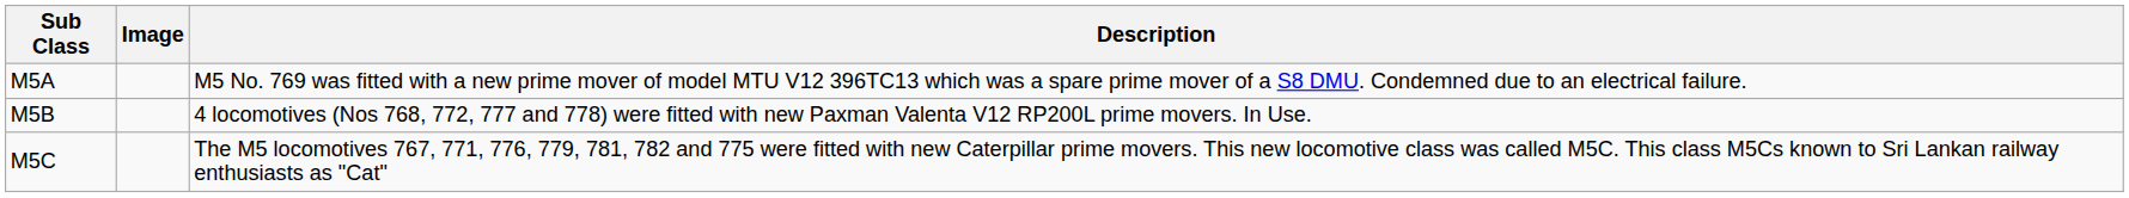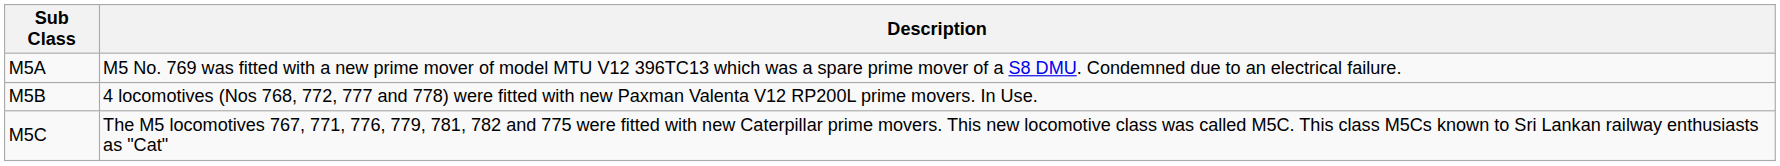- column: Image
